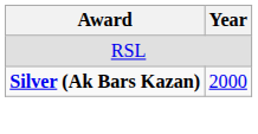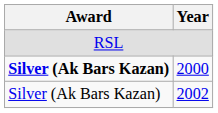+ row: Silver (Ak Bars Kazan) | 2002
